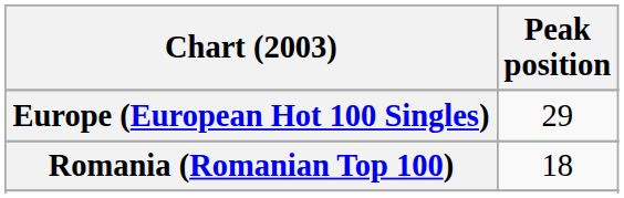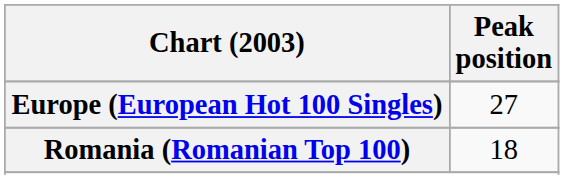Europe (European Hot 100 Singles) | Peak position: 29 -> 27
